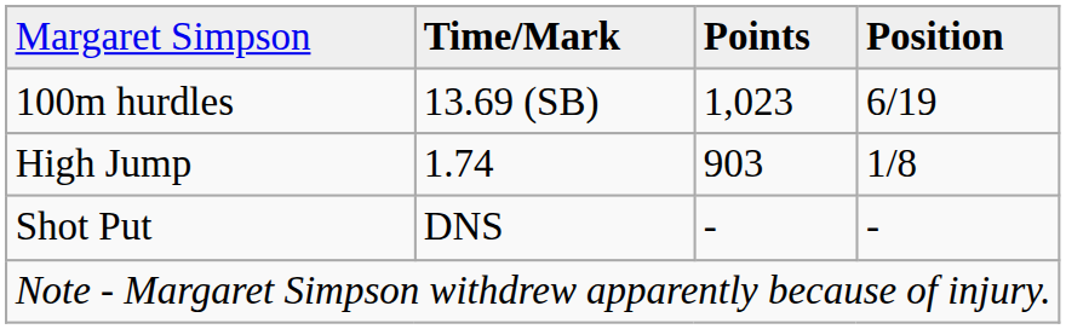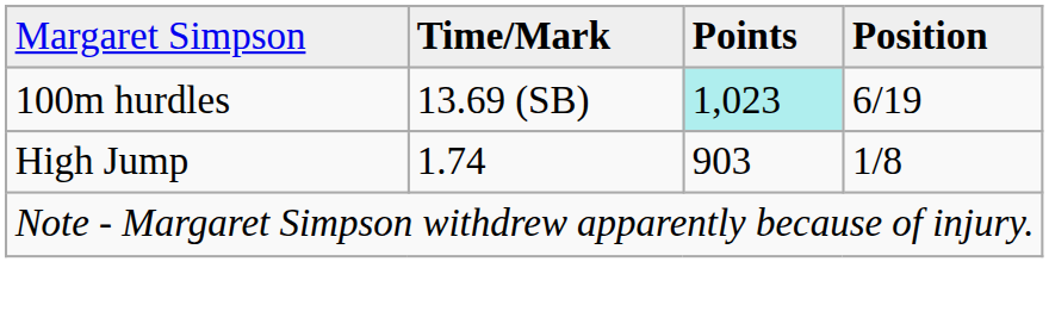100m hurdles | column 3: no background -> paleturquoise background
- row: Shot Put | DNS | - | -
